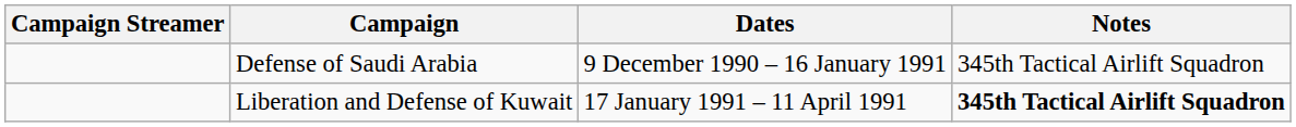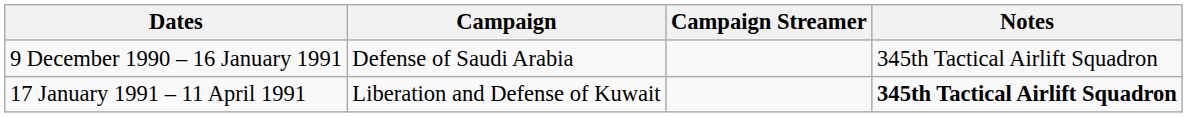columns swapped: Campaign Streamer <-> Dates
